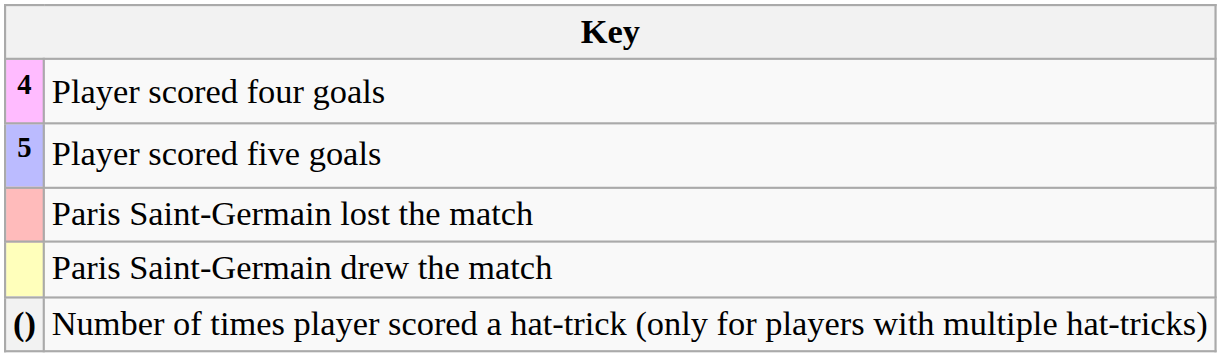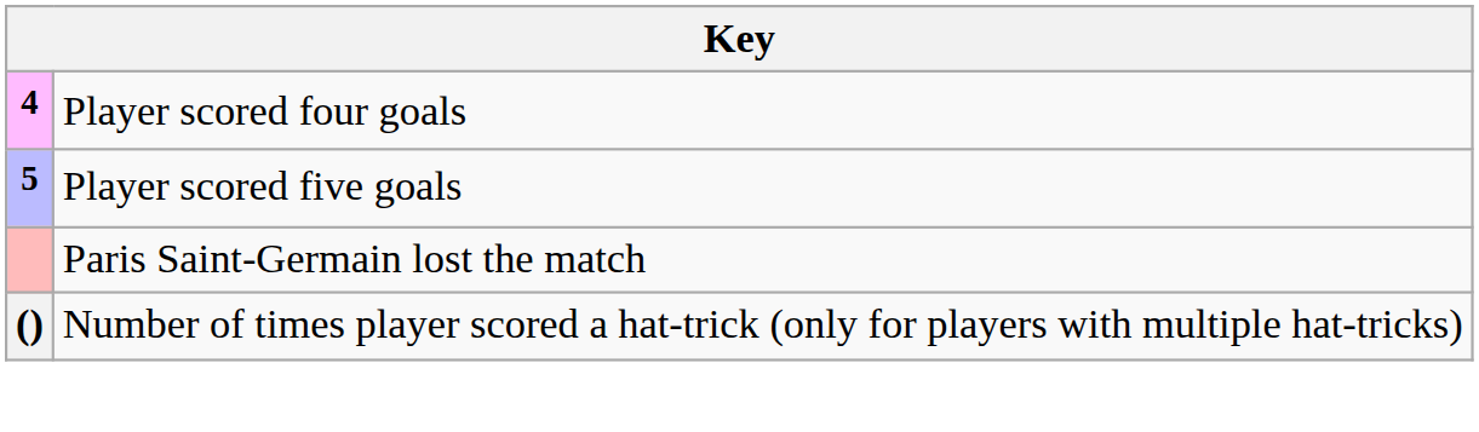- row: Paris Saint-Germain drew the match
